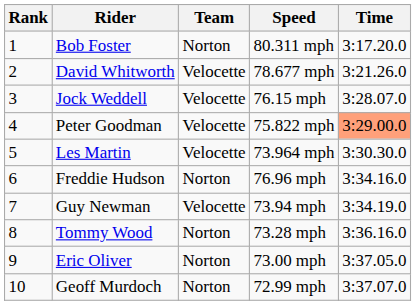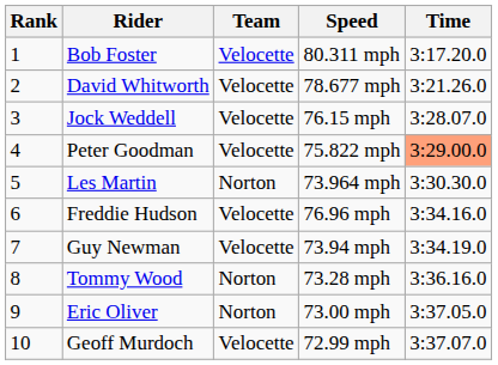Bob Foster | Team: Norton -> Velocette
Les Martin | Team: Velocette -> Norton
Freddie Hudson | Team: Norton -> Velocette
Geoff Murdoch | Team: Norton -> Velocette
